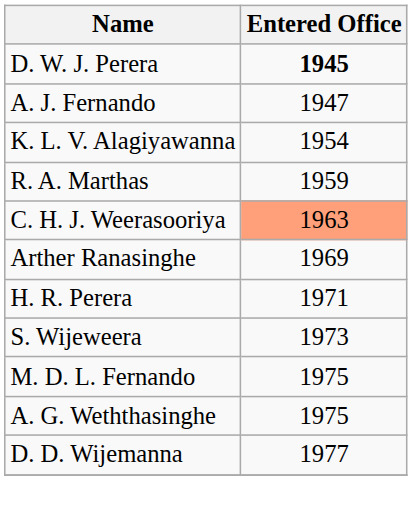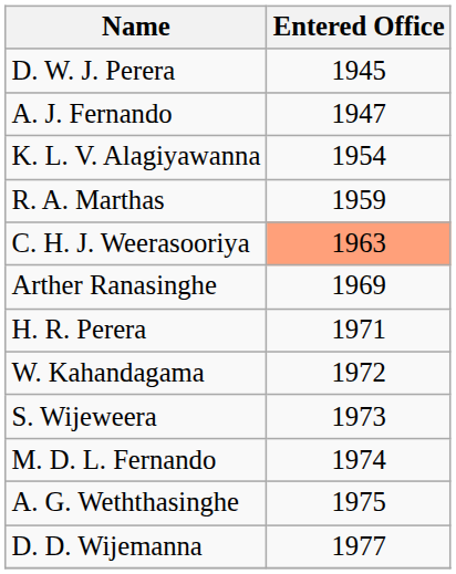D. W. J. Perera | Entered Office: bold -> normal
+ row: W. Kahandagama | 1972
M. D. L. Fernando | Entered Office: 1975 -> 1974
